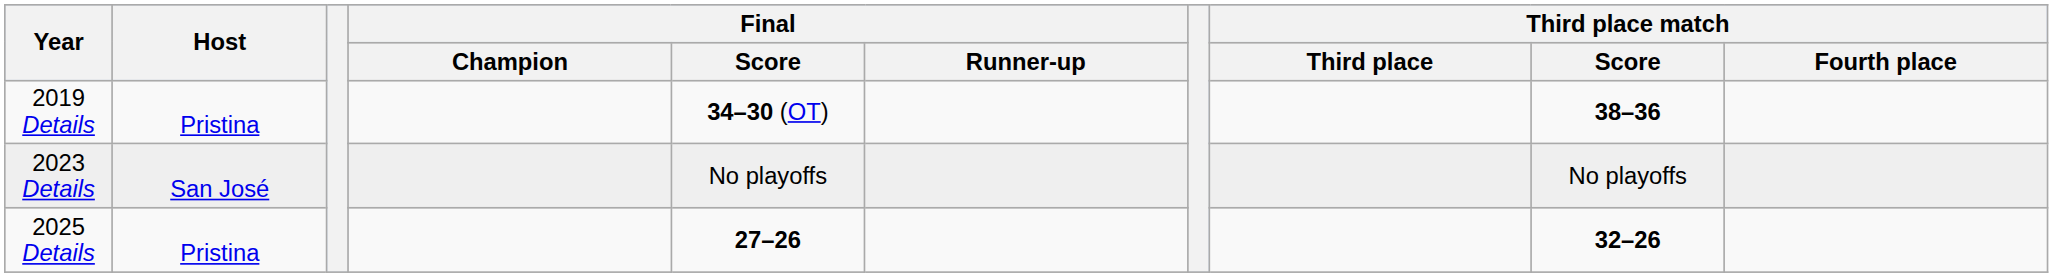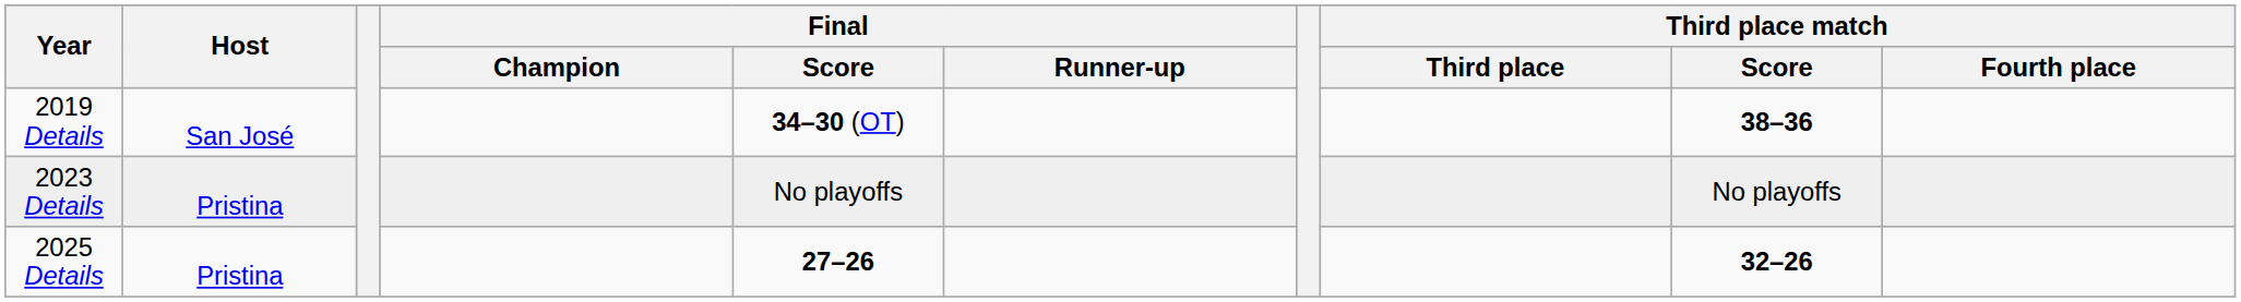2019 Details | Host: Pristina -> San José
2023 Details | Host: San José -> Pristina
